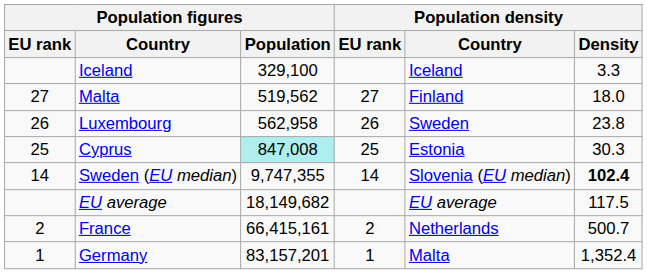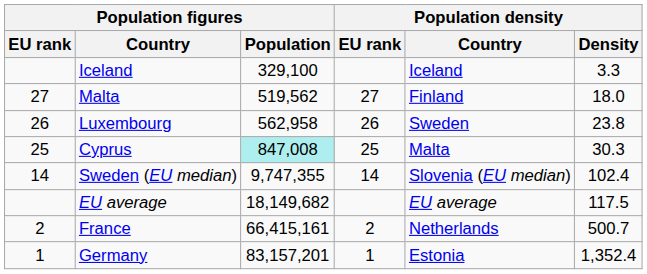Cyprus | Population density / Country: Estonia -> Malta
Sweden (EU median) | Population density / Density: bold -> normal
Germany | Population density / Country: Malta -> Estonia
